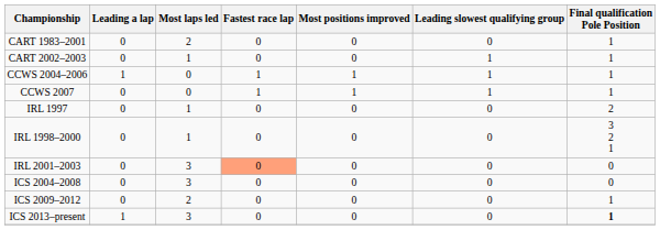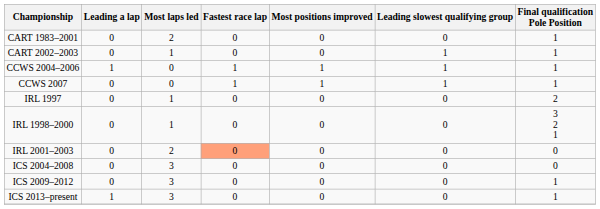IRL 2001–2003 | Most laps led: 3 -> 2
ICS 2009–2012 | Most laps led: 2 -> 3
ICS 2013–present | Final qualification Pole Position: bold -> normal
